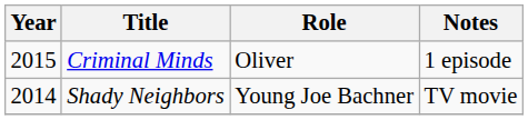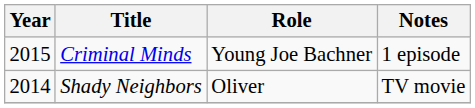Criminal Minds | Role: Oliver -> Young Joe Bachner
Shady Neighbors | Role: Young Joe Bachner -> Oliver
